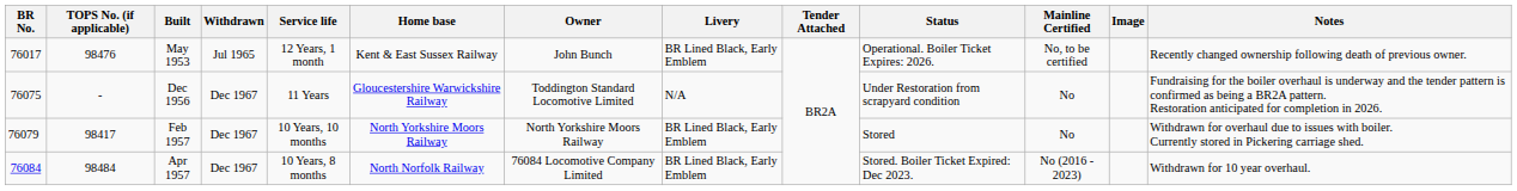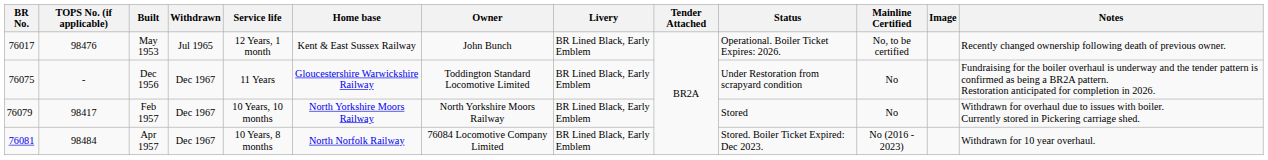Dec 1956 | Livery: N/A -> BR Lined Black, Early Emblem
Apr 1957 | BR No.: 76084 -> 76081
